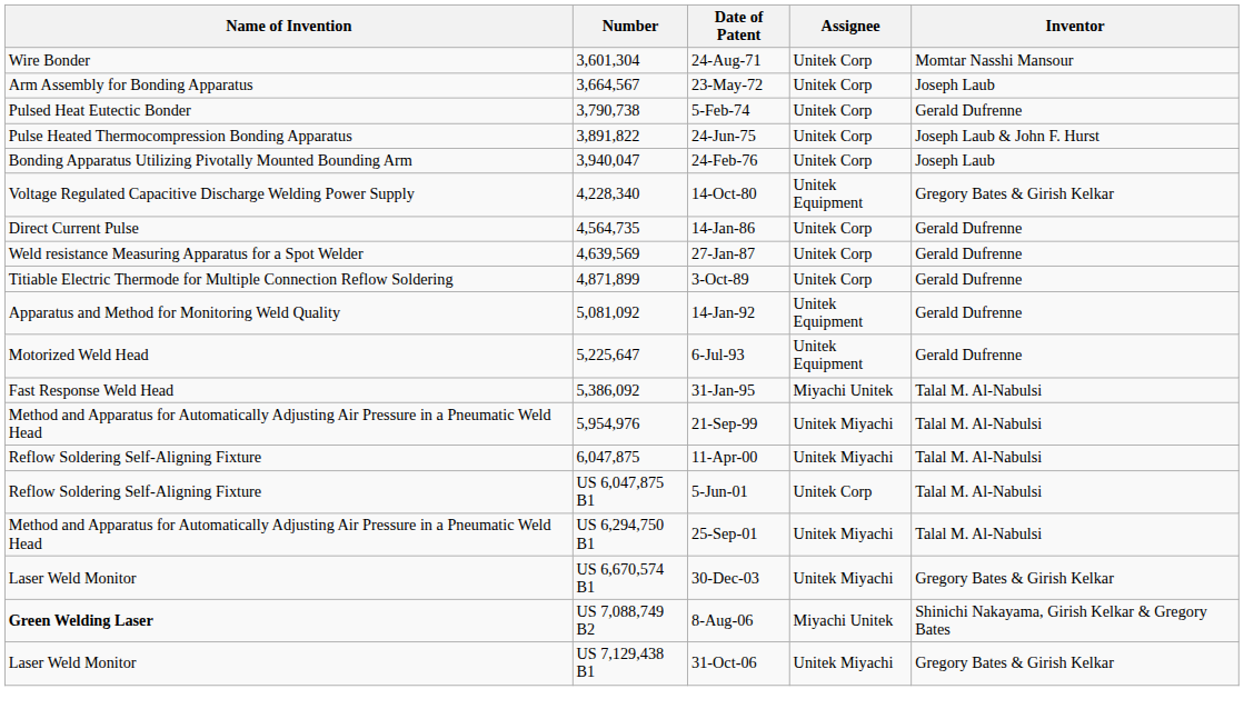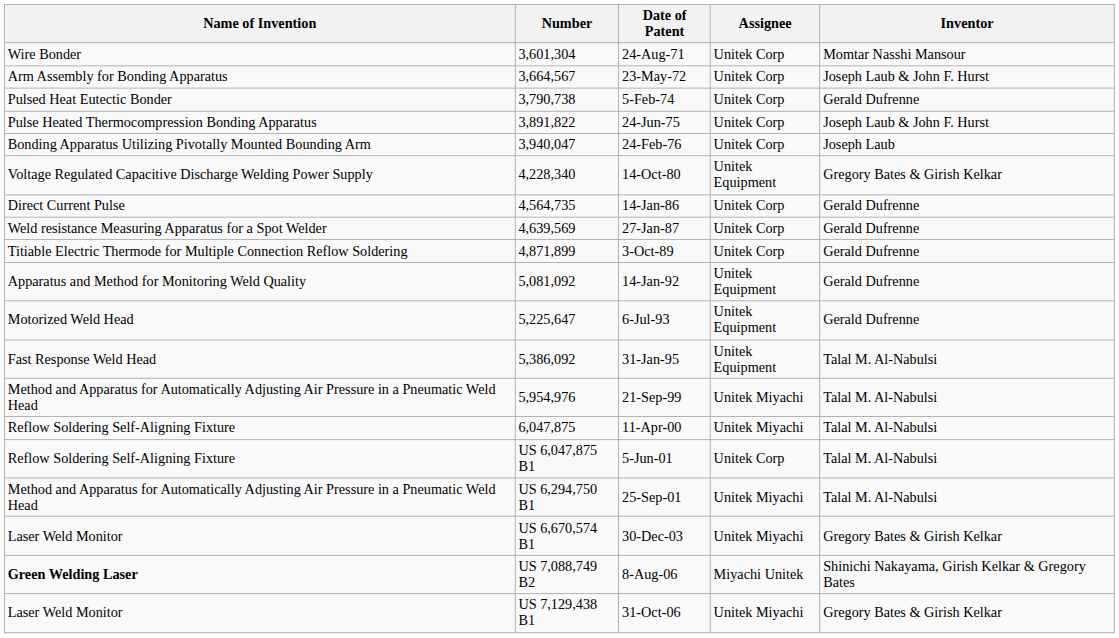23-May-72 | Inventor: Joseph Laub -> Joseph Laub & John F. Hurst
31-Jan-95 | Assignee: Miyachi Unitek -> Unitek Equipment
